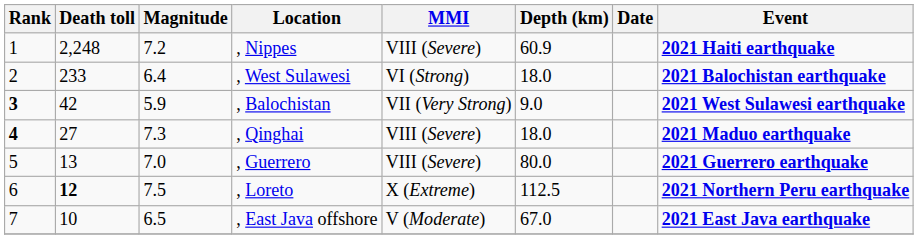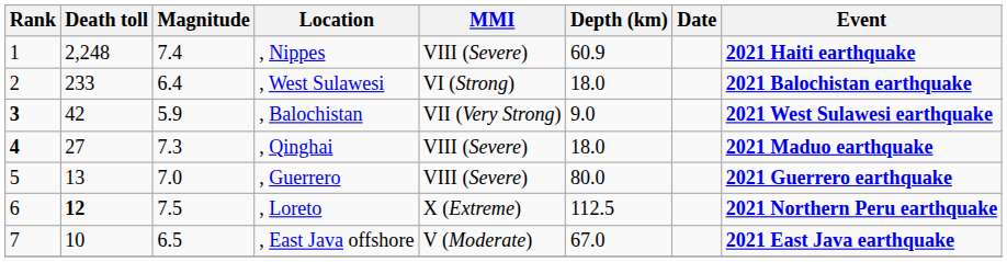, Nippes | Magnitude: 7.2 -> 7.4
